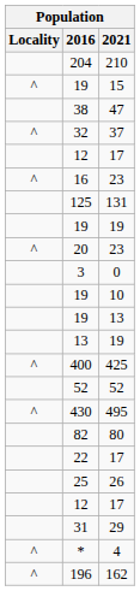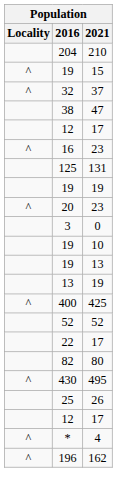rows swapped: 32 <-> 38
rows swapped: 430 <-> 22
- row: 31 | 29
